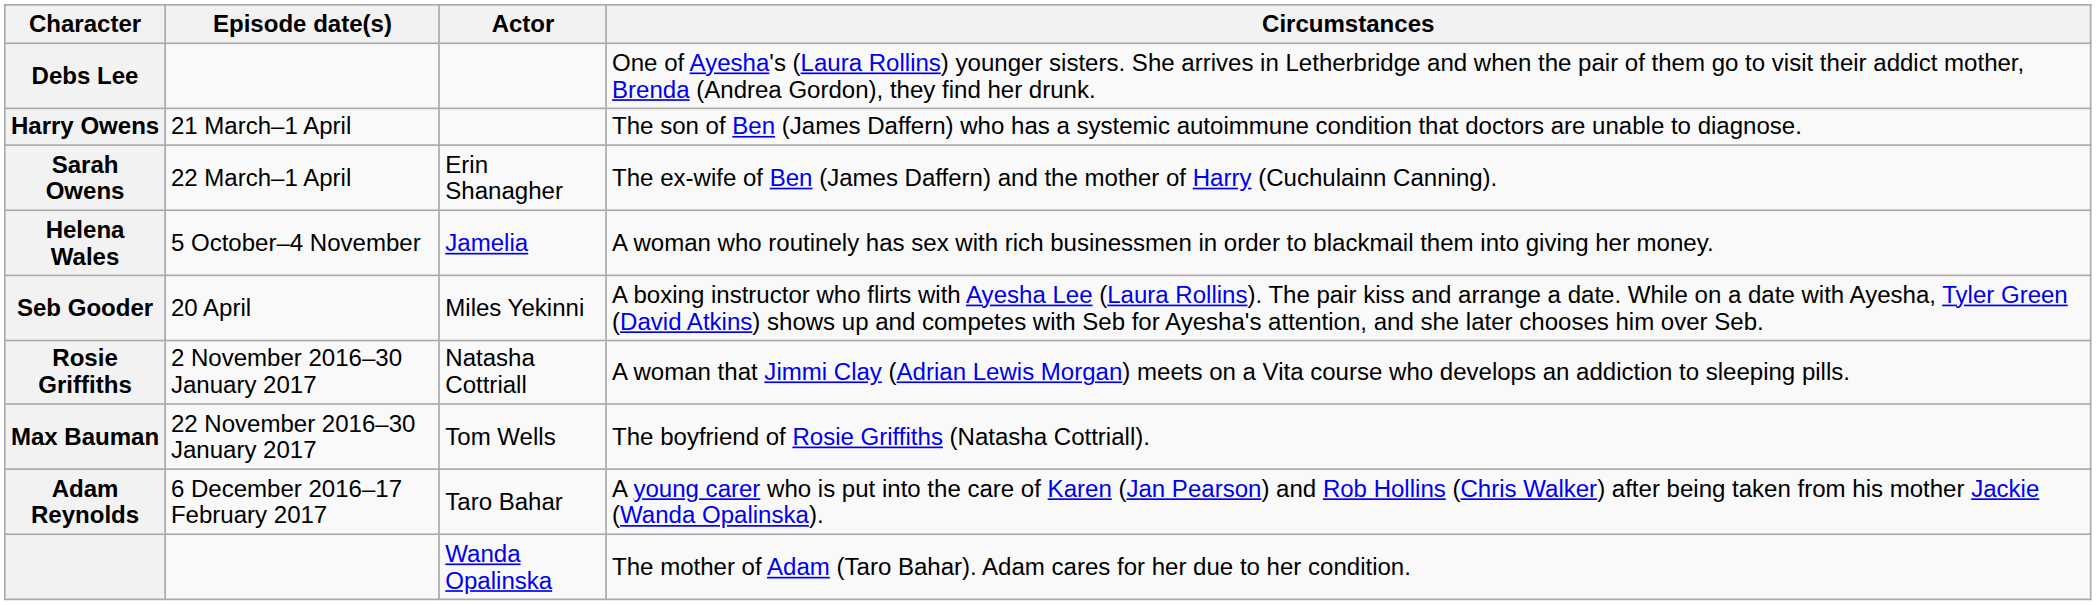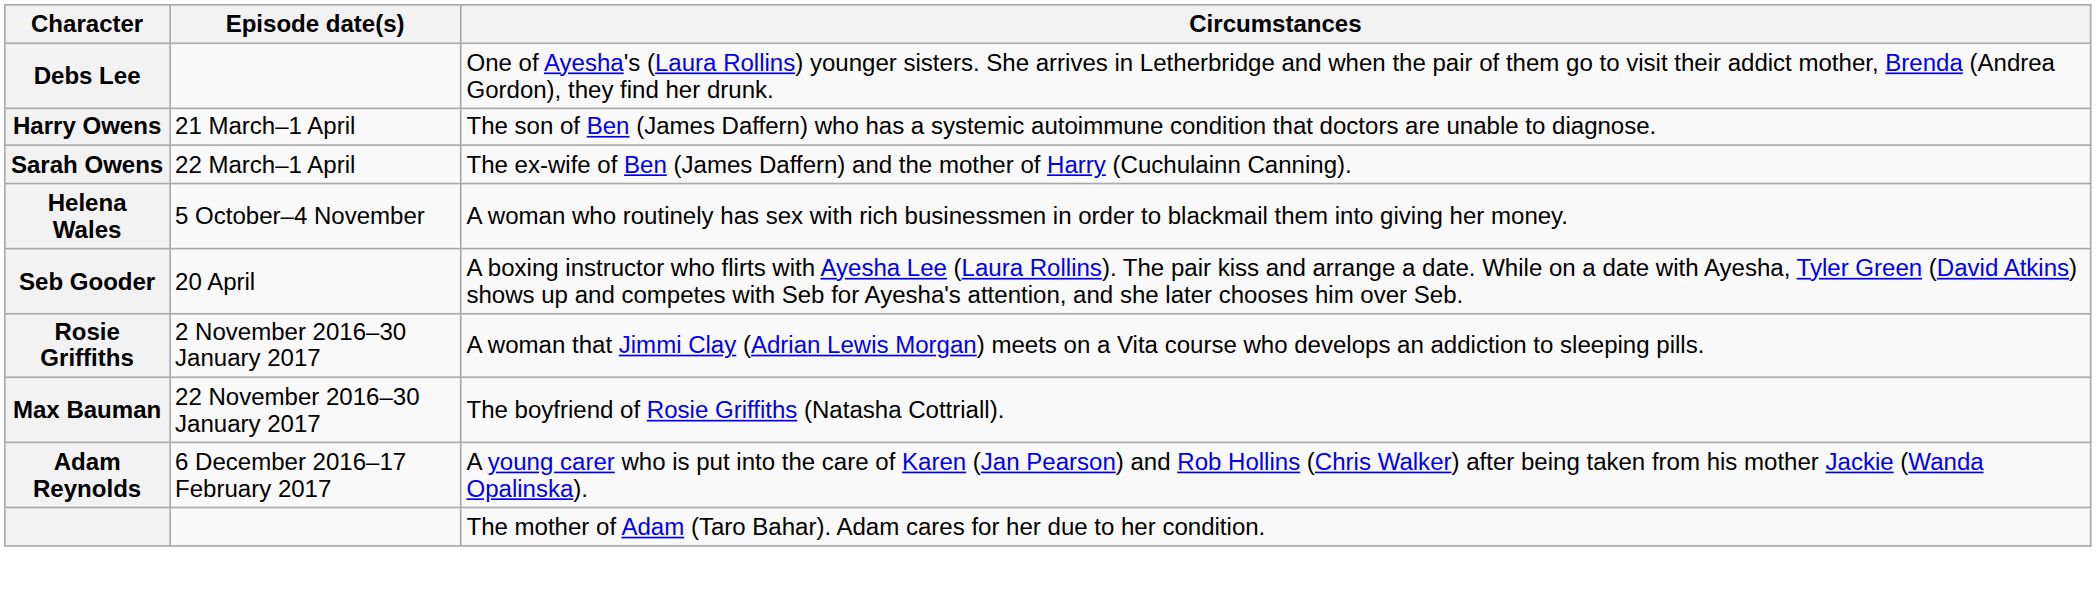- column: Actor | Erin Shanagher | Jamelia | Miles Yekinni | Natasha Cottriall | Tom Wells | Taro Bahar | Wanda Opalinska
